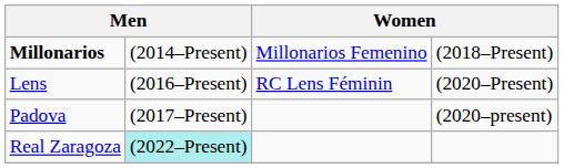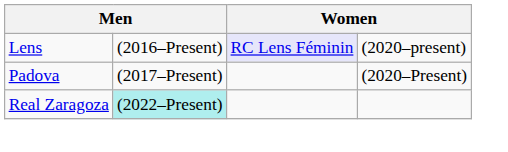- row: Millonarios | (2014–Present) | Millonarios Femenino | (2018–Present)
Lens | column 3: no background -> lavender background
Lens | column 4: (2020–Present) -> (2020–present)
Padova | column 4: (2020–present) -> (2020–Present)
